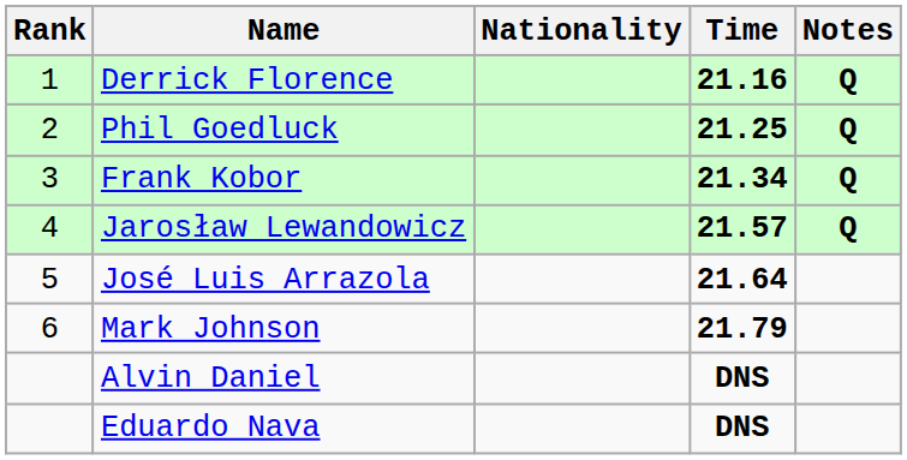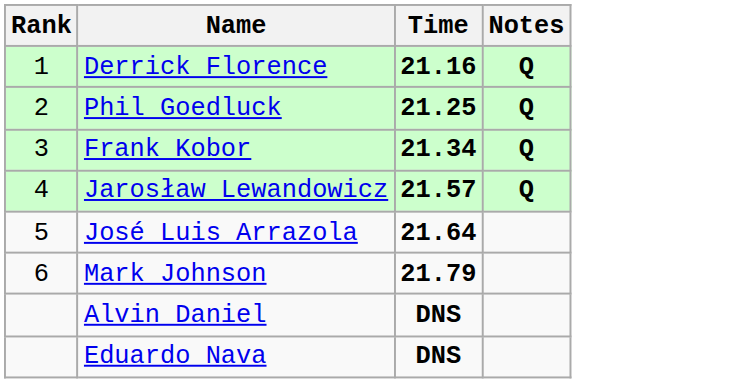- column: Nationality
